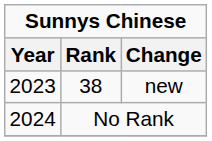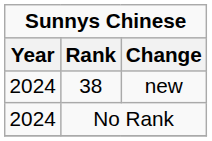38 | Year: 2023 -> 2024
